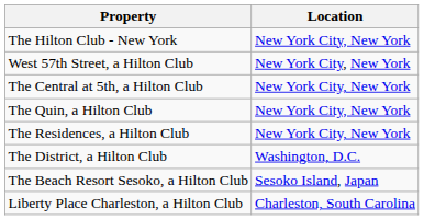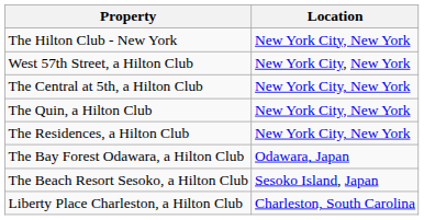- row: The District, a Hilton Club | Washington, D.C.
+ row: The Bay Forest Odawara, a Hilton Club | Odawara, Japan
